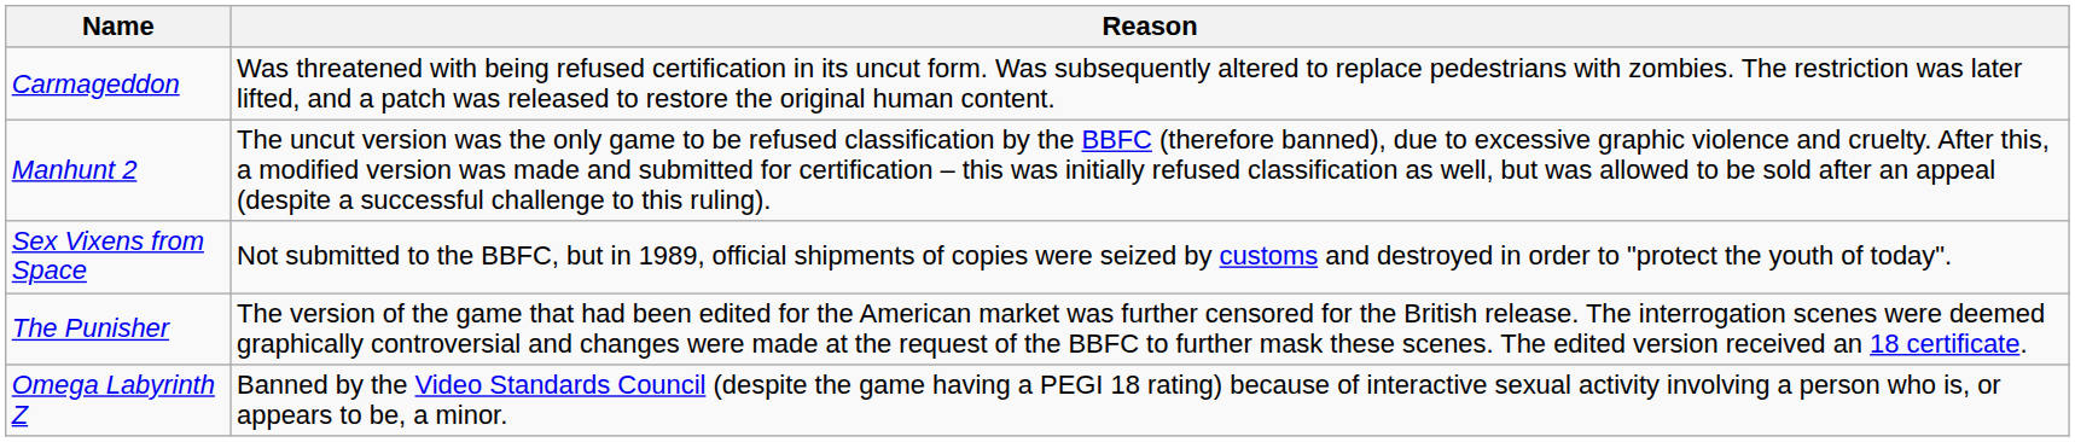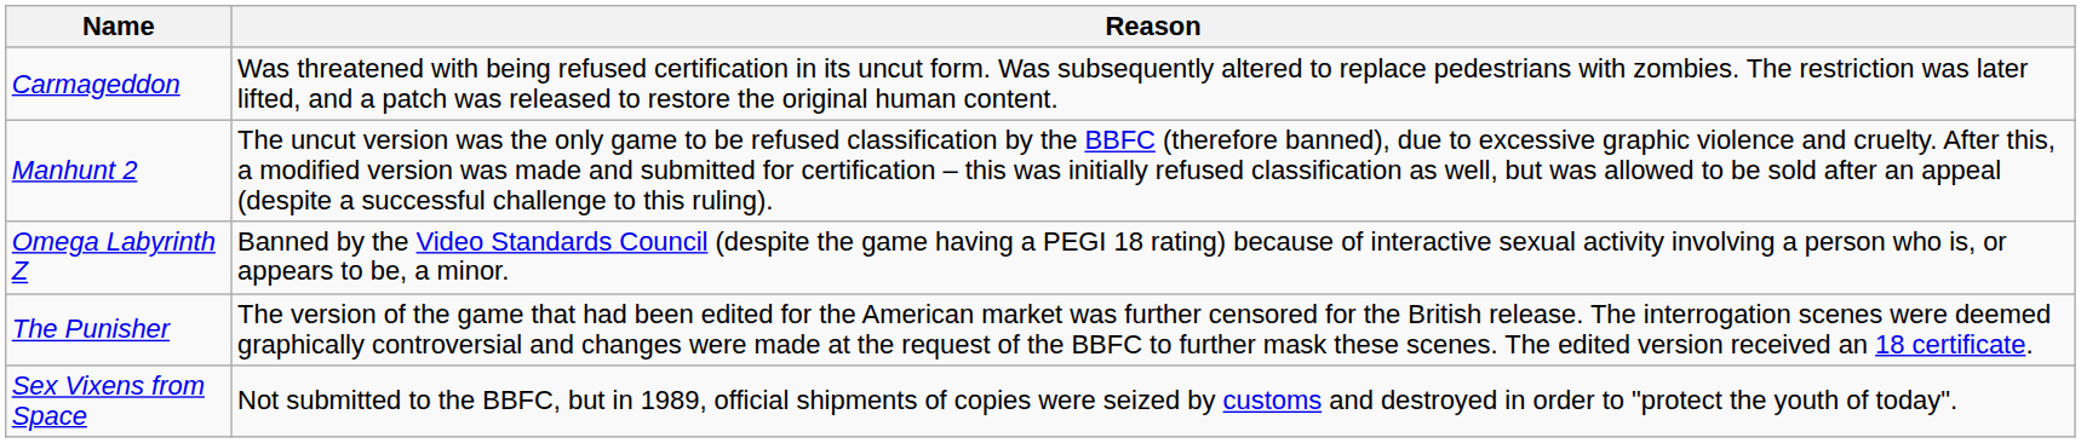rows swapped: Omega Labyrinth Z <-> Sex Vixens from Space
